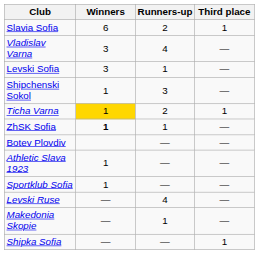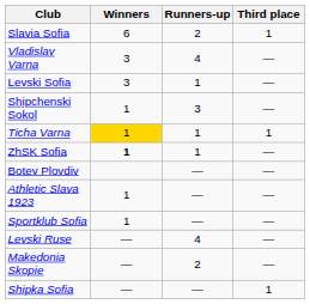Ticha Varna | Runners-up: 2 -> 1
Makedonia Skopie | Runners-up: 1 -> 2
